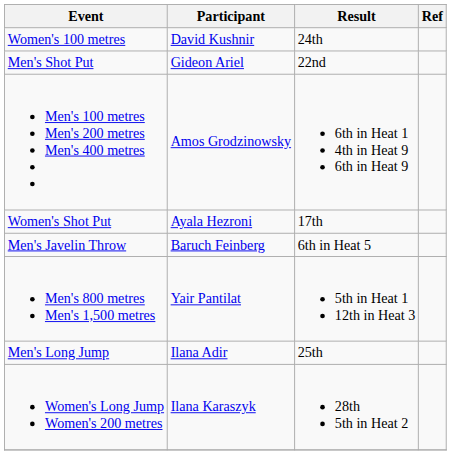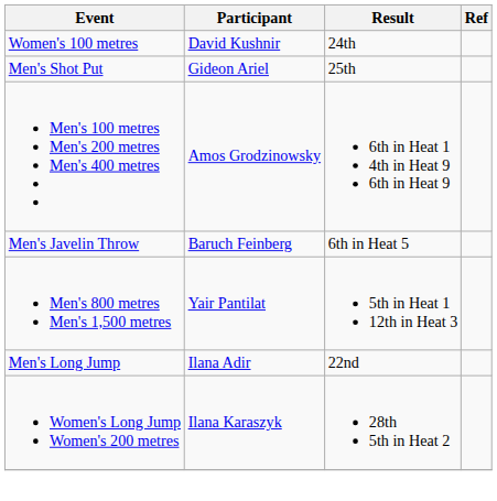Men's Shot Put | Result: 22nd -> 25th
- row: Women's Shot Put | Ayala Hezroni | 17th
Men's Long Jump | Result: 25th -> 22nd
